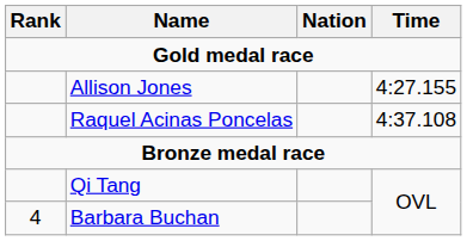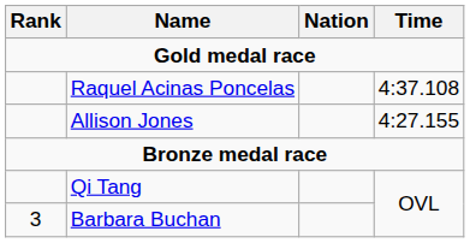rows swapped: Allison Jones <-> Raquel Acinas Poncelas
Barbara Buchan | Rank: 4 -> 3
